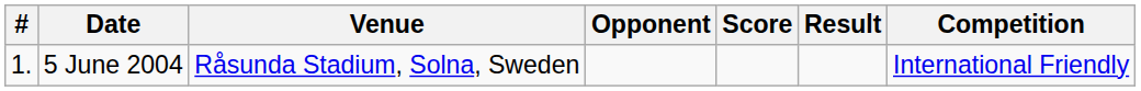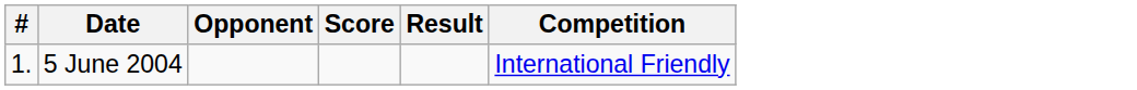- column: Venue | Råsunda Stadium, Solna, Sweden
